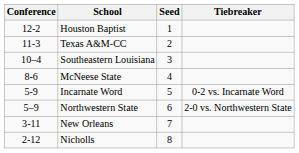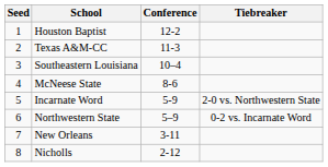columns swapped: Seed <-> Conference
Incarnate Word | Tiebreaker: 0-2 vs. Incarnate Word -> 2-0 vs. Northwestern State
Northwestern State | Tiebreaker: 2-0 vs. Northwestern State -> 0-2 vs. Incarnate Word
